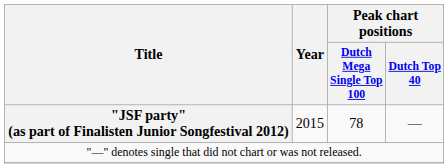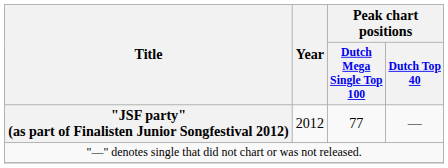"JSF party" (as part of Finalisten Junior Songfestival 2012) | Year: 2015 -> 2012
"JSF party" (as part of Finalisten Junior Songfestival 2012) | Peak chart positions / Dutch Mega Single Top 100: 78 -> 77
